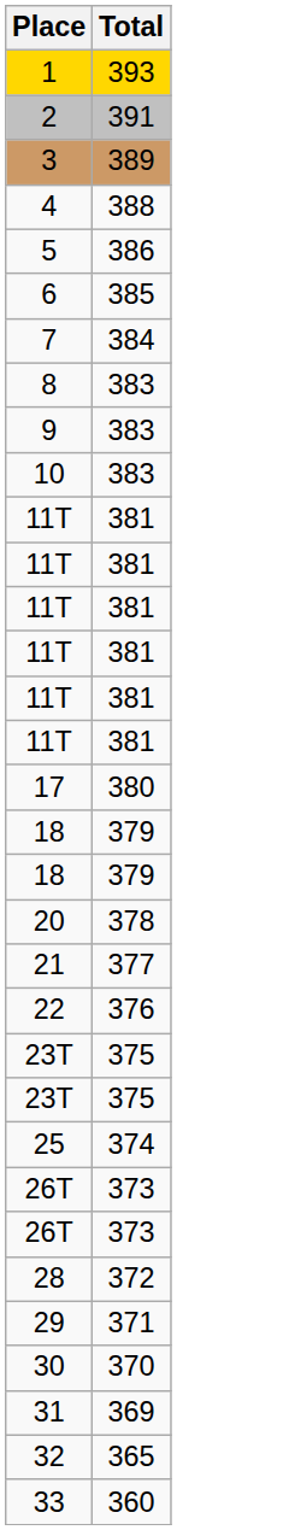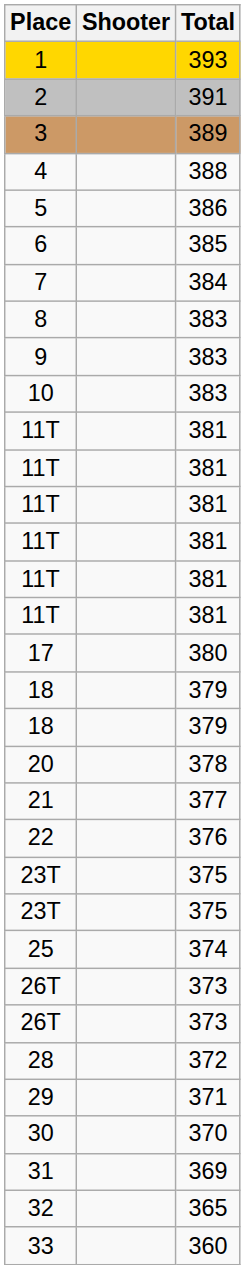+ column: Shooter
